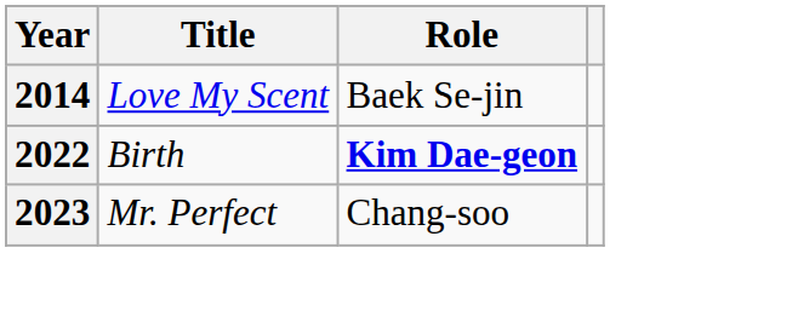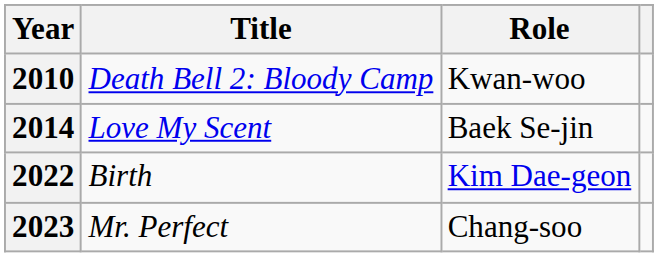+ row: 2010 | Death Bell 2: Bloody Camp | Kwan-woo
2022 | Role: bold -> normal
